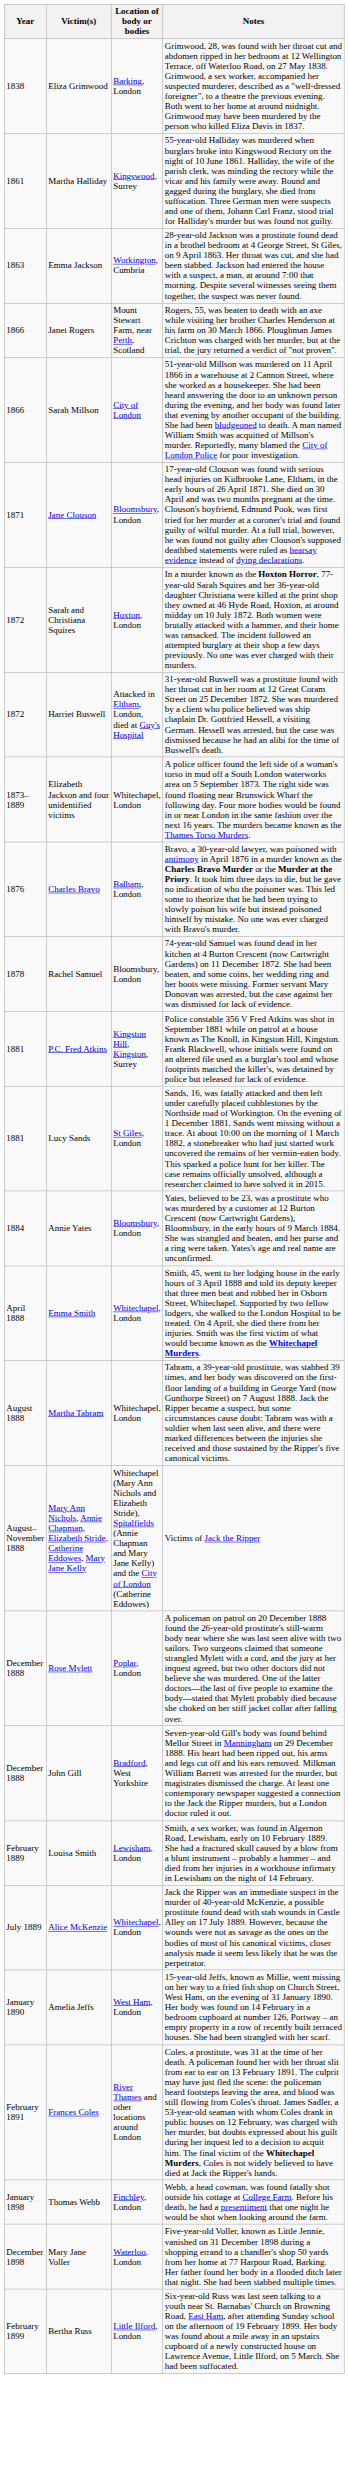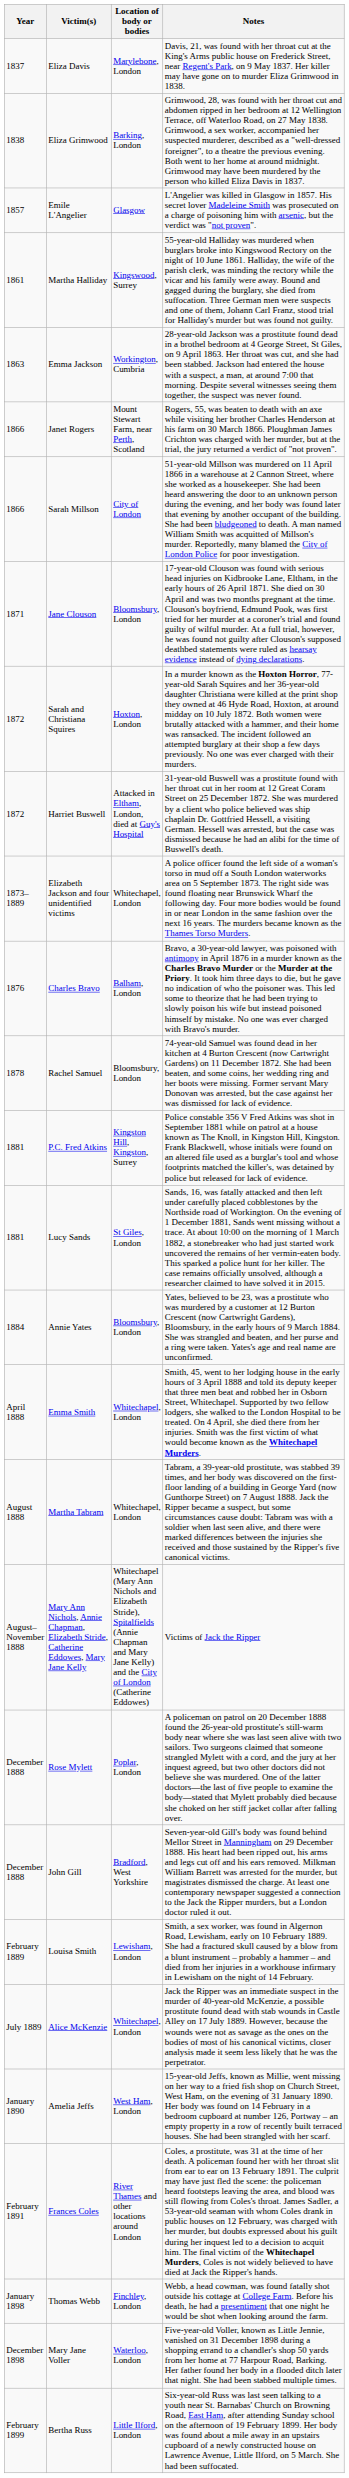+ row: 1837 | Eliza Davis | Marylebone, London | Davis, 21, was found with her throat cut at the King's Arms public house on Frederick Street, near Regent's Park, on 9 May 1837. Her killer may have gone on to murder Eliza Grimwood in 1838.
+ row: 1857 | Emile L'Angelier | Glasgow | L'Angelier was killed in Glasgow in 1857. His secret lover Madeleine Smith was prosecuted on a charge of poisoning him with arsenic, but the verdict was "not proven".
